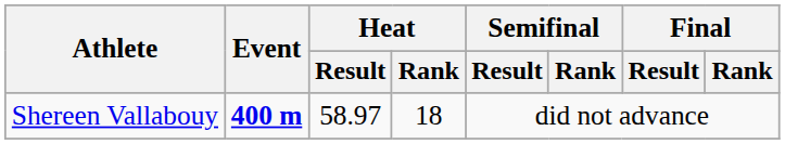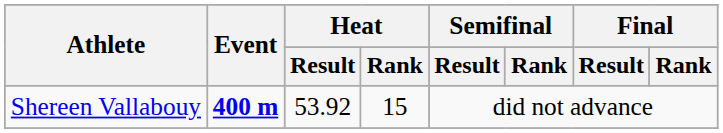Shereen Vallabouy | Heat / Result: 58.97 -> 53.92
Shereen Vallabouy | Heat / Rank: 18 -> 15
